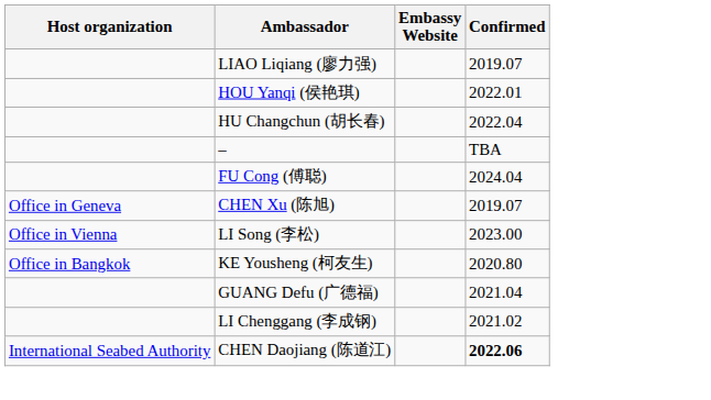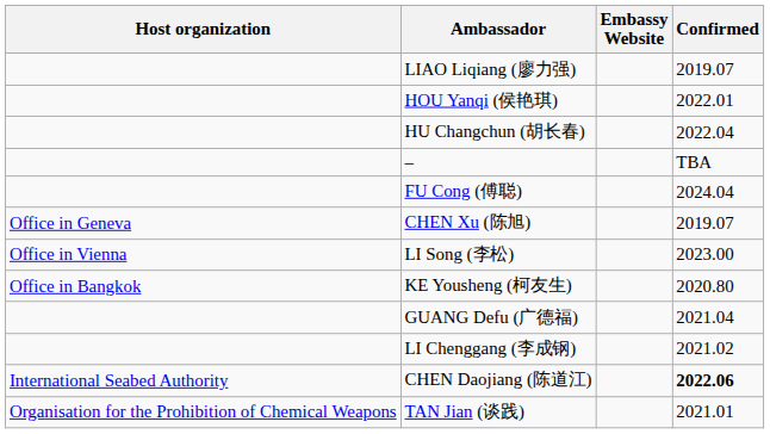+ row: Organisation for the Prohibition of Chemical Weapons | TAN Jian (谈践) | 2021.01
